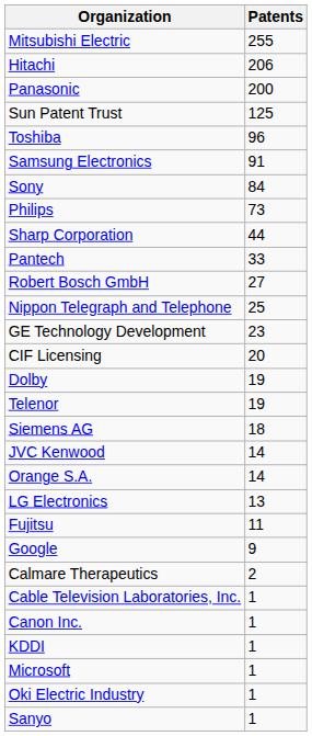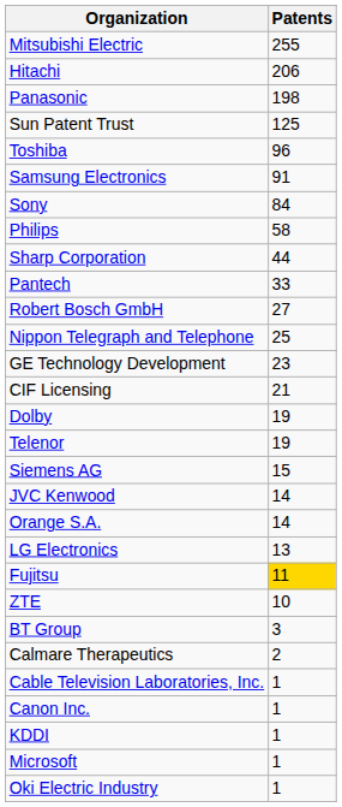Panasonic | Patents: 200 -> 198
Philips | Patents: 73 -> 58
CIF Licensing | Patents: 20 -> 21
Siemens AG | Patents: 18 -> 15
Fujitsu | Patents: no background -> gold background
+ row: ZTE | 10
- row: Google | 9
+ row: BT Group | 3
- row: Sanyo | 1
